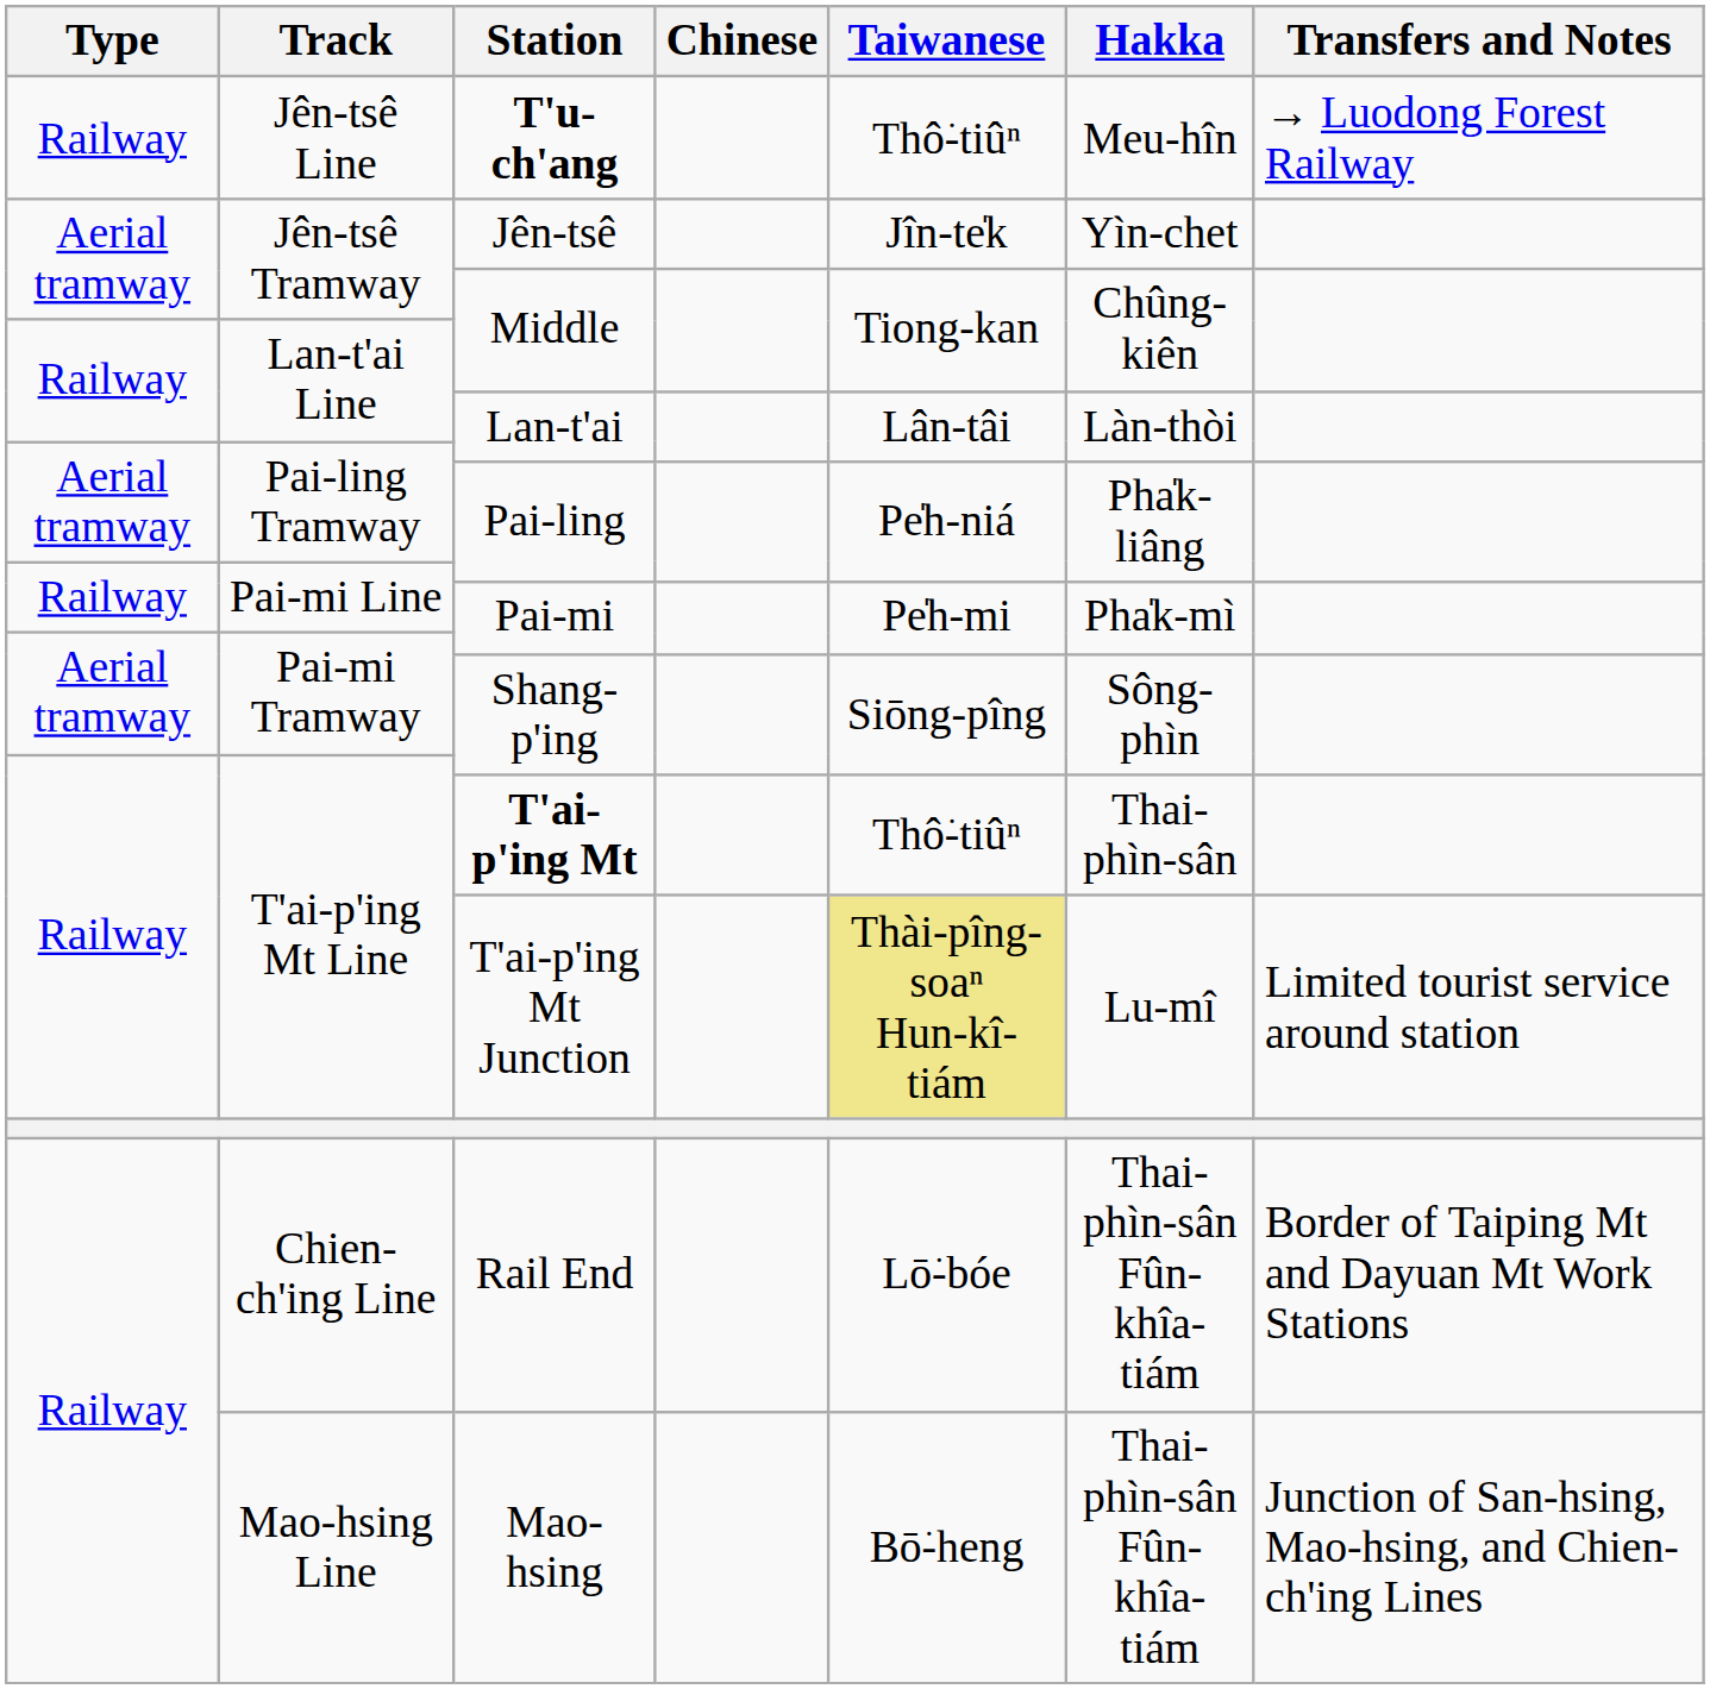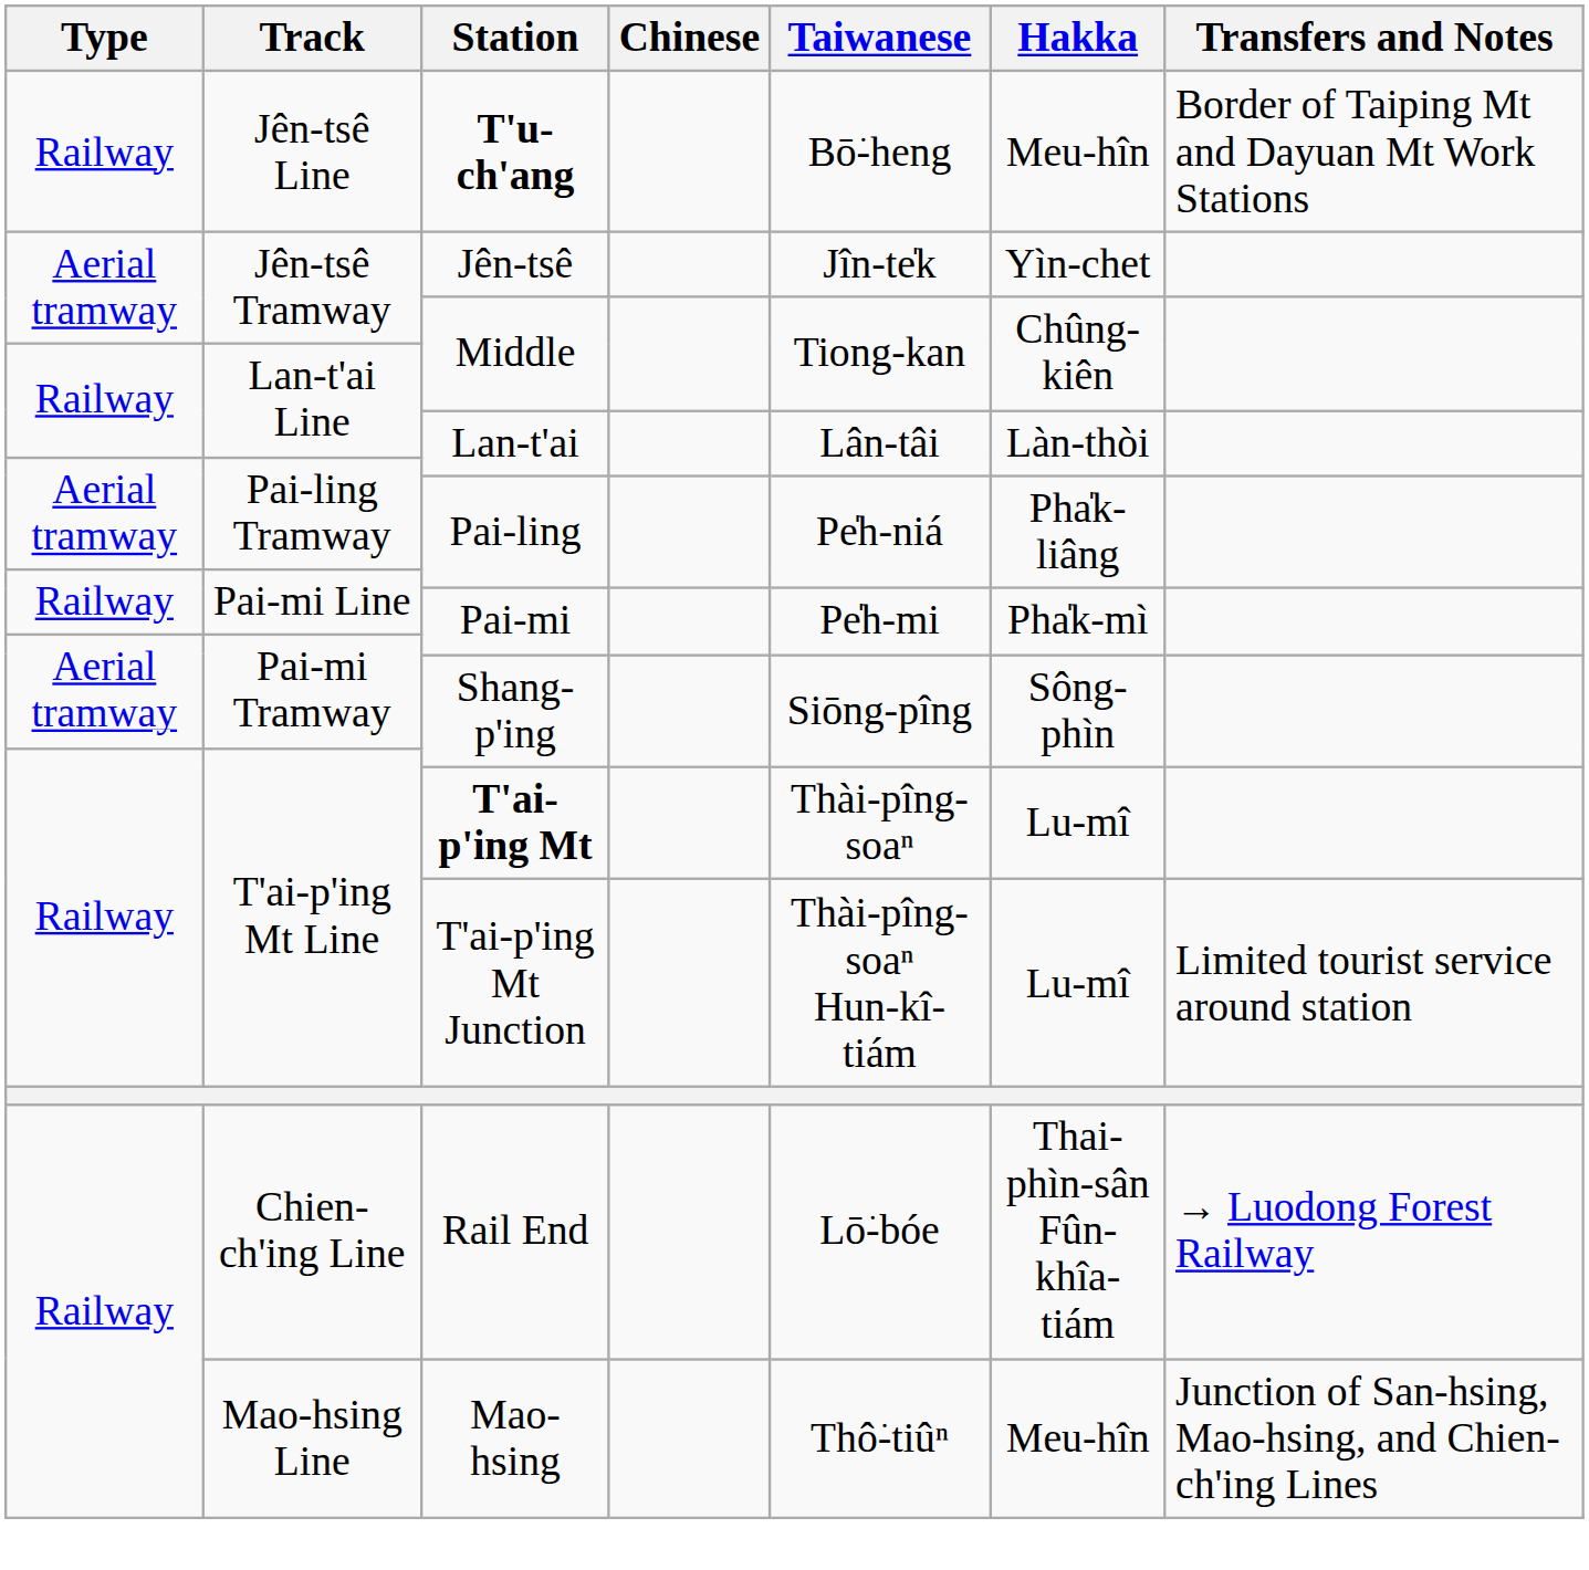T'u-ch'ang | Taiwanese: Thô͘-tiûⁿ -> Bō͘-heng
T'u-ch'ang | Transfers and Notes: → Luodong Forest Railway -> Border of Taiping Mt and Dayuan Mt Work Stations
T'ai-p'ing Mt | Taiwanese: Thô͘-tiûⁿ -> Thài-pîng-soaⁿ
T'ai-p'ing Mt | Hakka: Thai-phìn-sân -> Lu-mî
T'ai-p'ing Mt Junction | Taiwanese: khaki background -> no background
Rail End | Transfers and Notes: Border of Taiping Mt and Dayuan Mt Work Stations -> → Luodong Forest Railway
Mao-hsing | Taiwanese: Bō͘-heng -> Thô͘-tiûⁿ
Mao-hsing | Hakka: Thai-phìn-sân Fûn-khîa-tiám -> Meu-hîn
